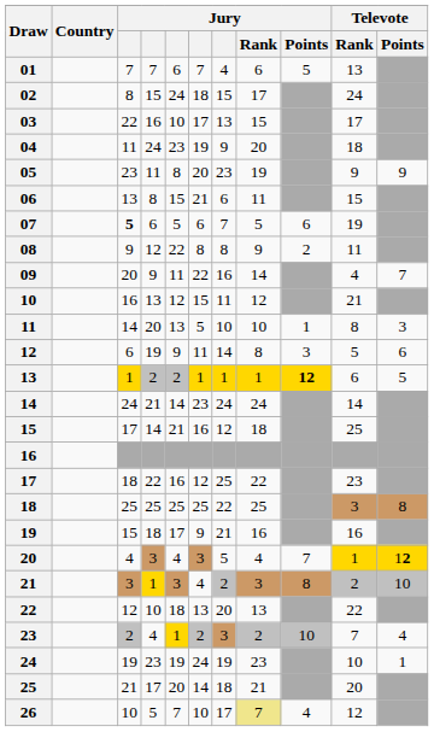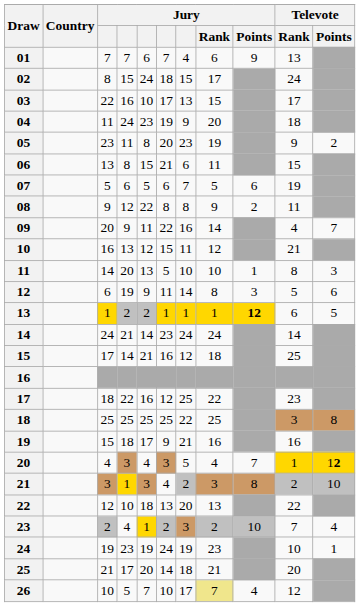01 | Jury / Points: 5 -> 9
05 | Televote / Points: 9 -> 2
07 | column 3: bold -> normal
